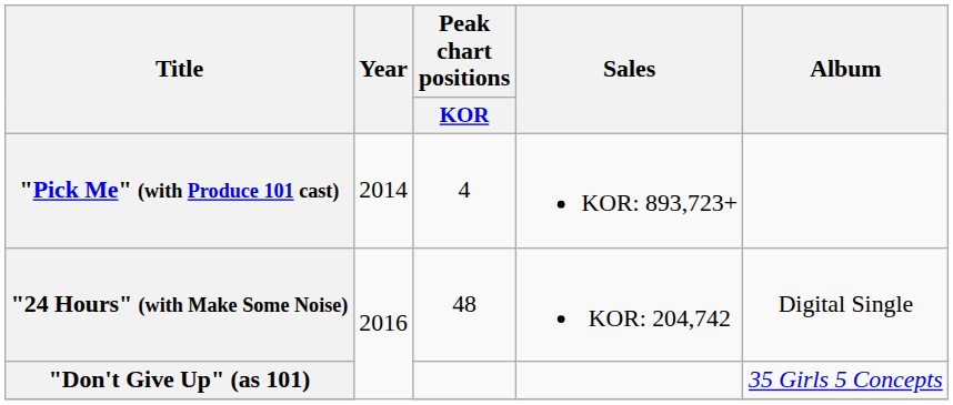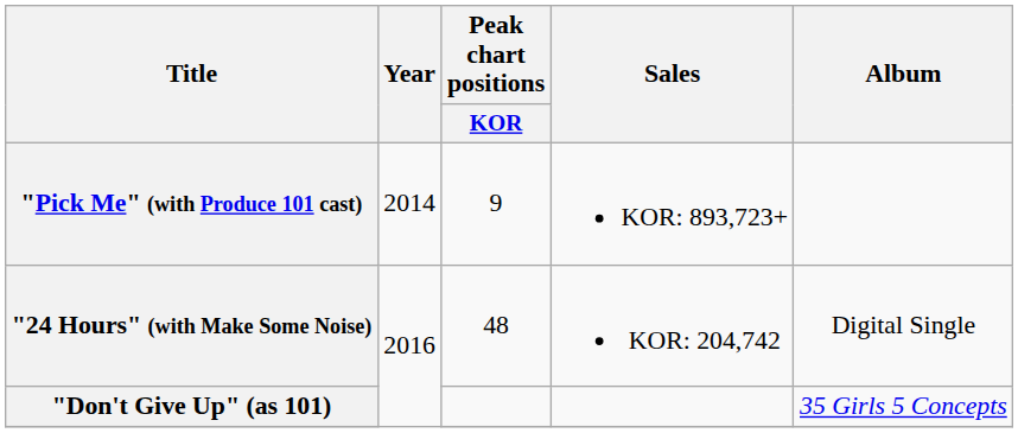"Pick Me" (with Produce 101 cast) | Peak chart positions / KOR: 4 -> 9
